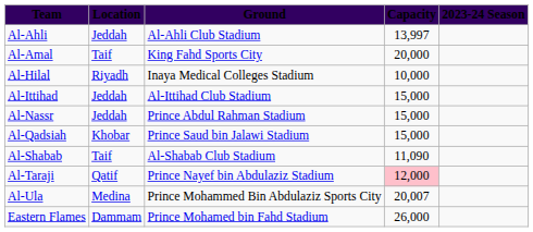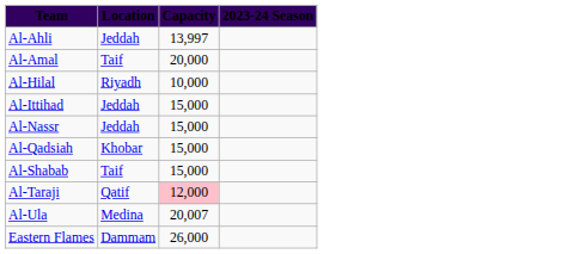- column: Ground | Al-Ahli Club Stadium | King Fahd Sports City | Inaya Medical Colleges Stadium | Al-Ittihad Club Stadium | Prince Abdul Rahman Stadium | Prince Saud bin Jalawi Stadium | Al-Shabab Club Stadium | Prince Nayef bin Abdulaziz Stadium | Prince Mohammed Bin Abdulaziz Sports City | Prince Mohamed bin Fahd Stadium
Al-Shabab | Capacity: 11,090 -> 15,000
